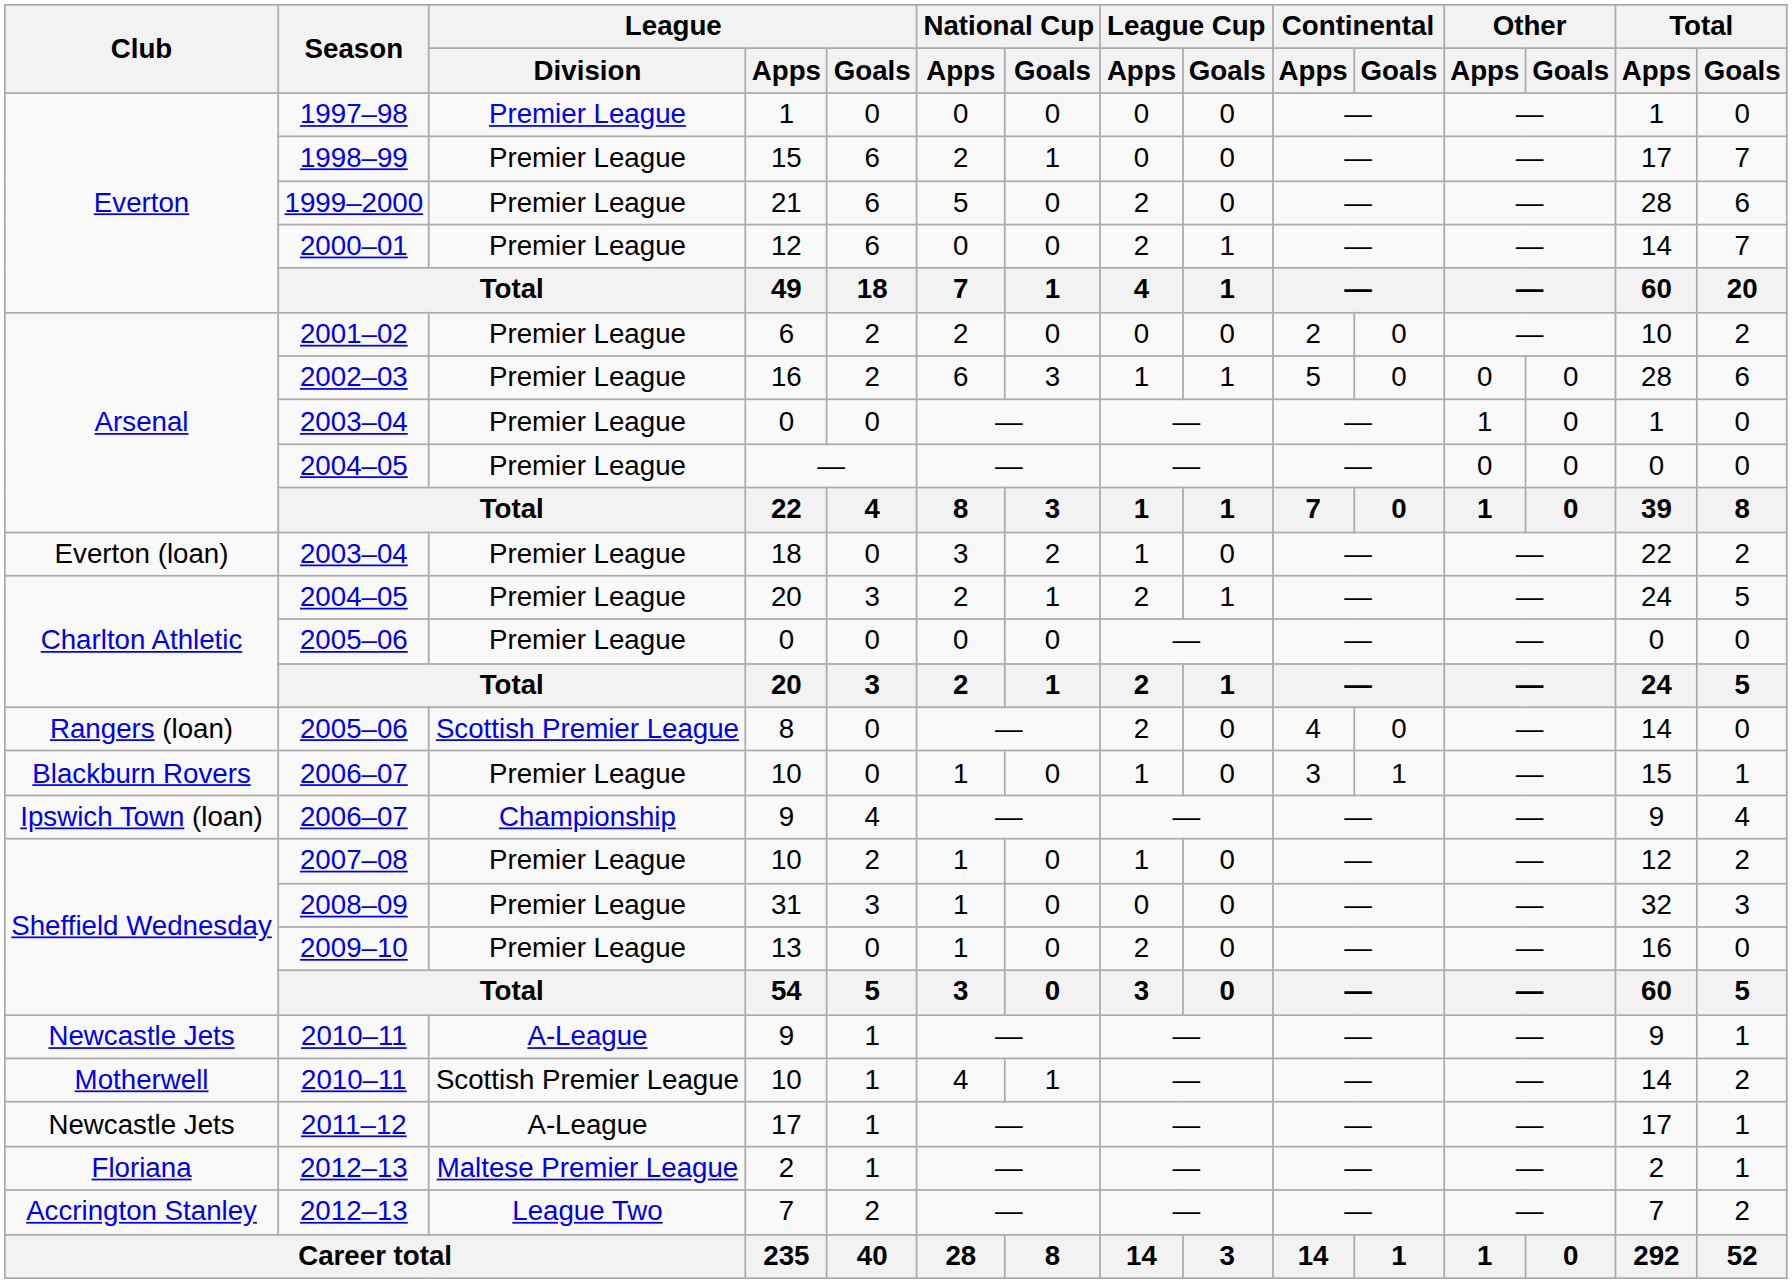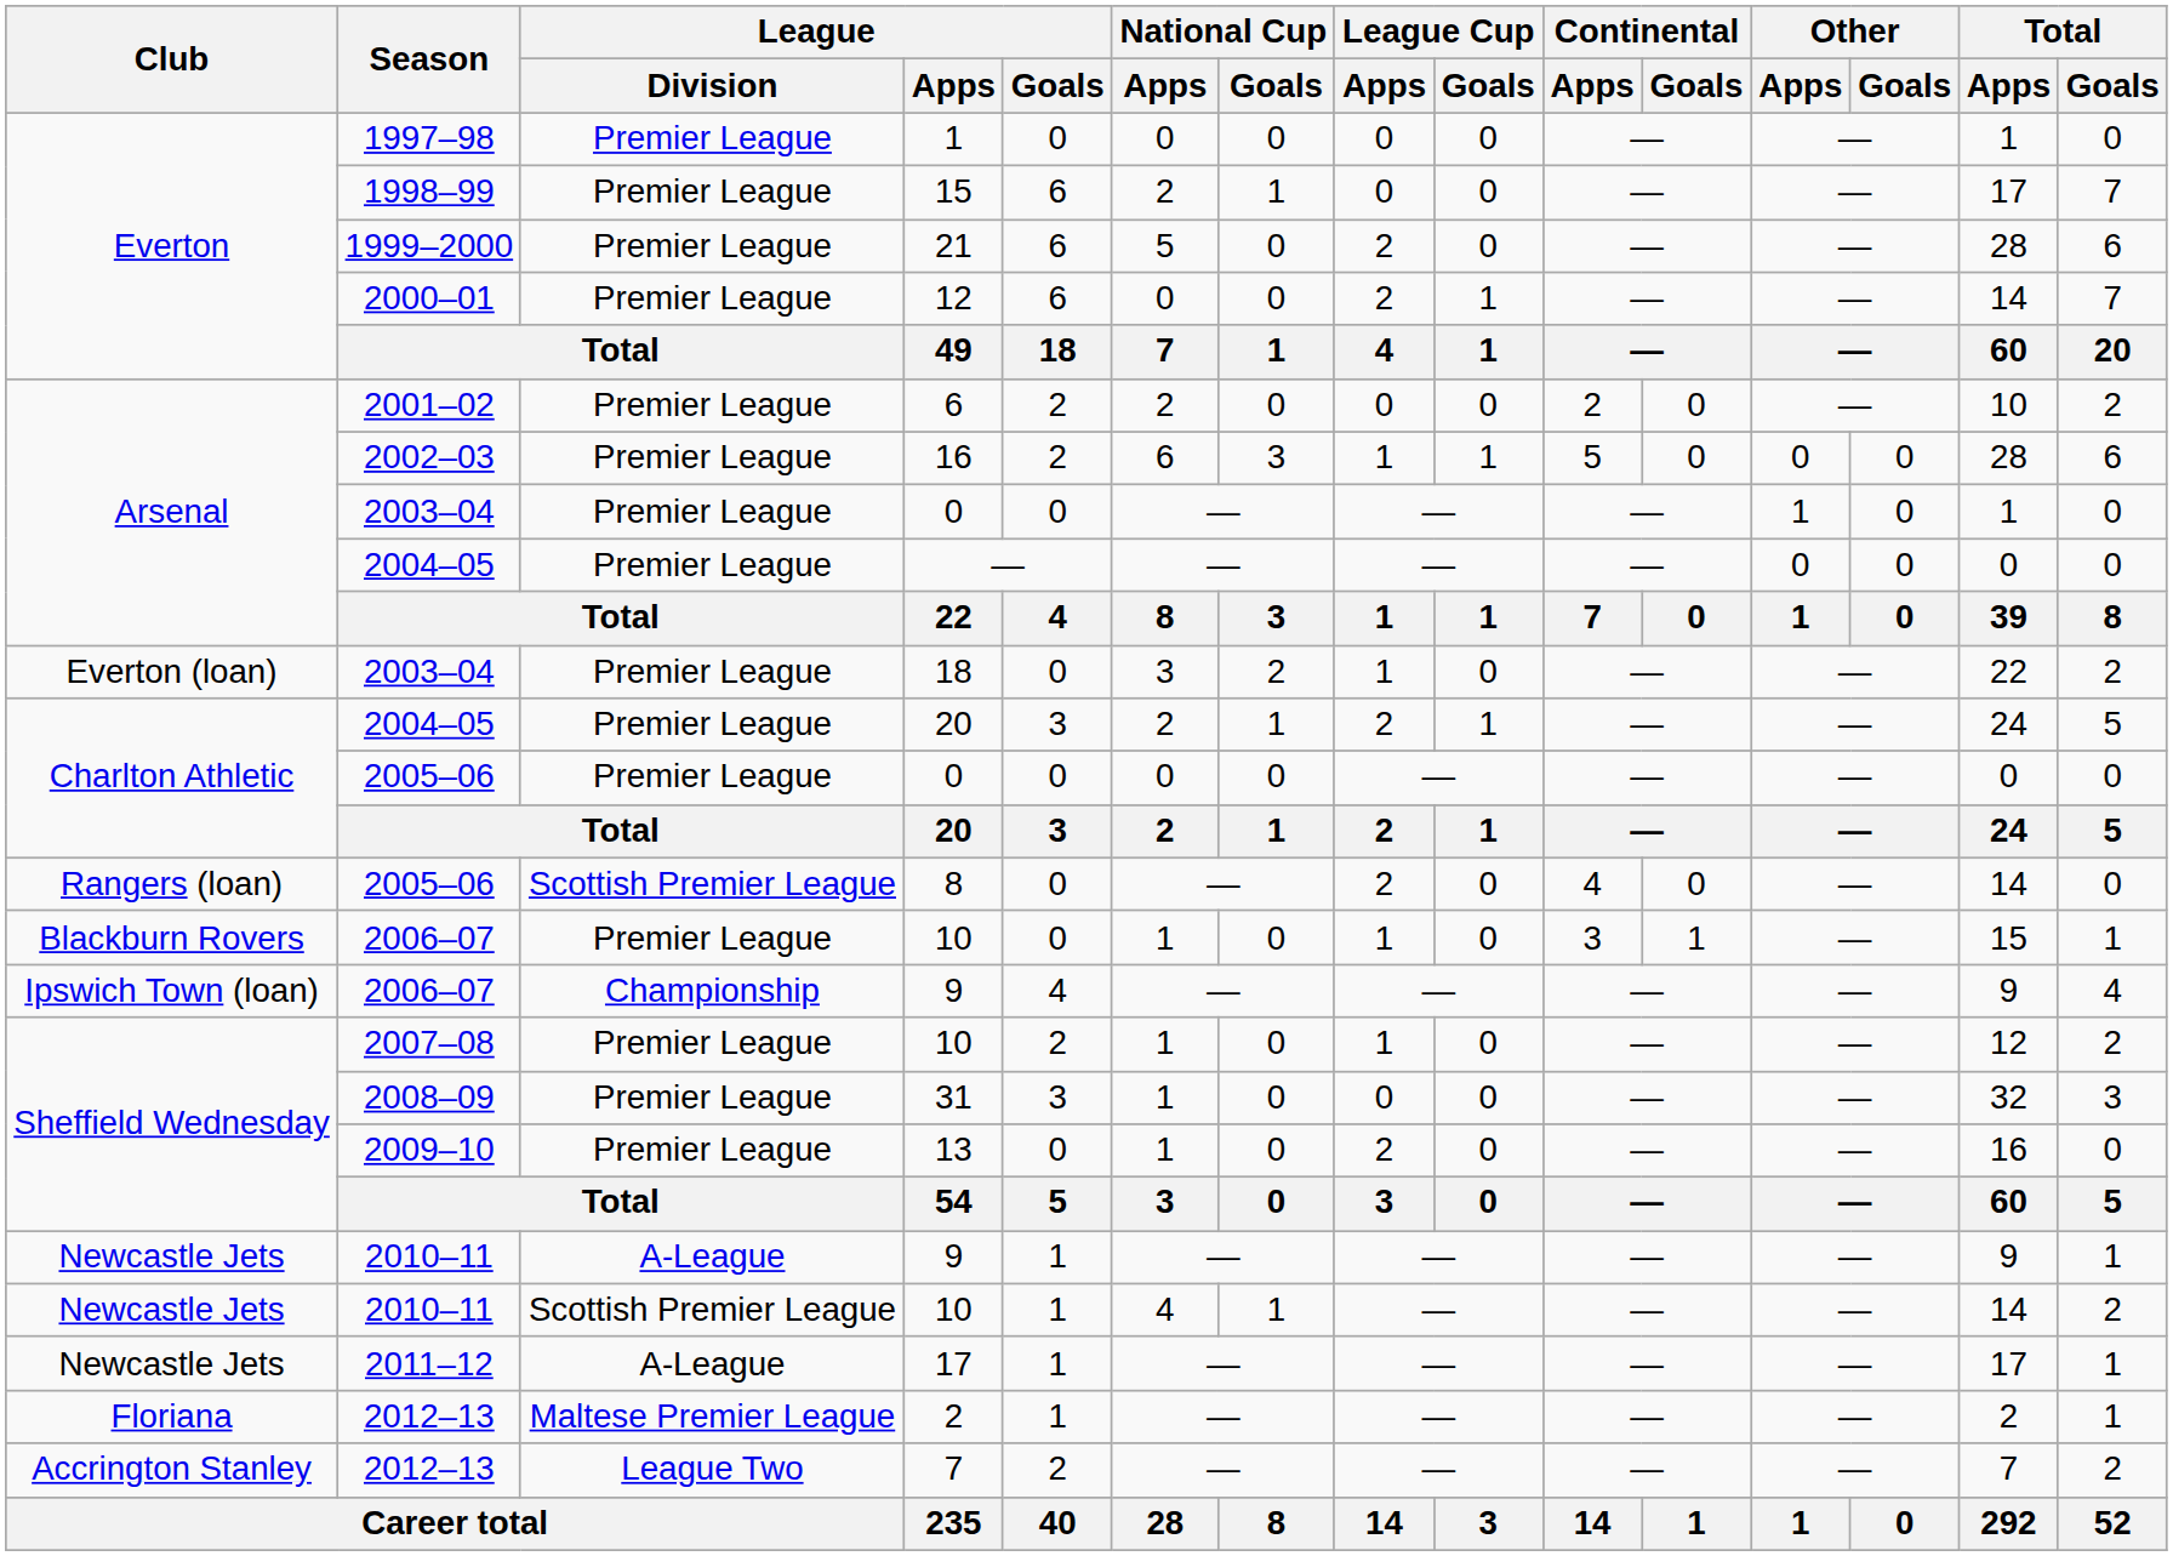2010–11 / 10 | Club: Motherwell -> Newcastle Jets
